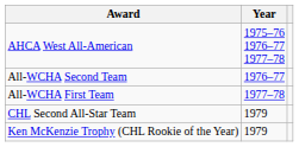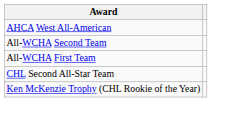- column: Year | 1975–76 1976–77 1977–78 | 1976–77 | 1977–78 | 1979 | 1979
